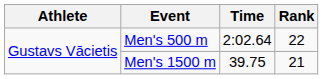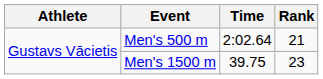Men's 500 m | Rank: 22 -> 21
Men's 1500 m | Rank: 21 -> 23
